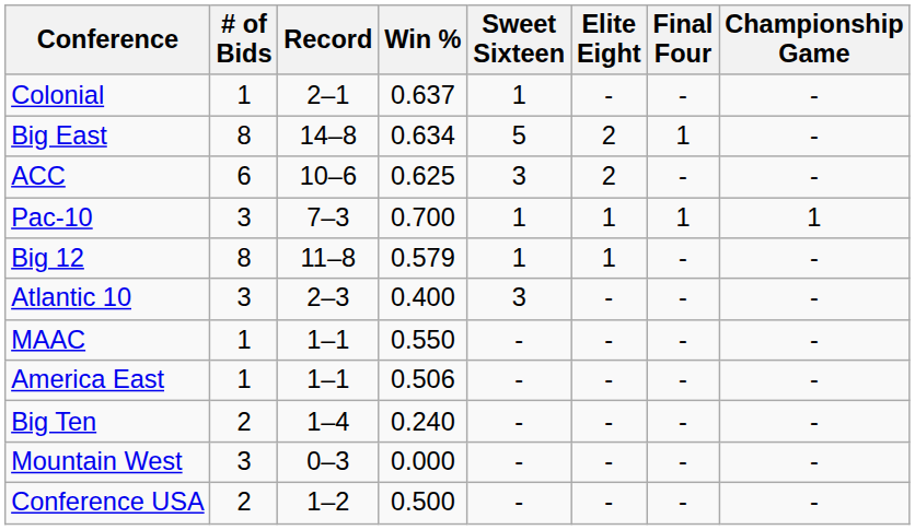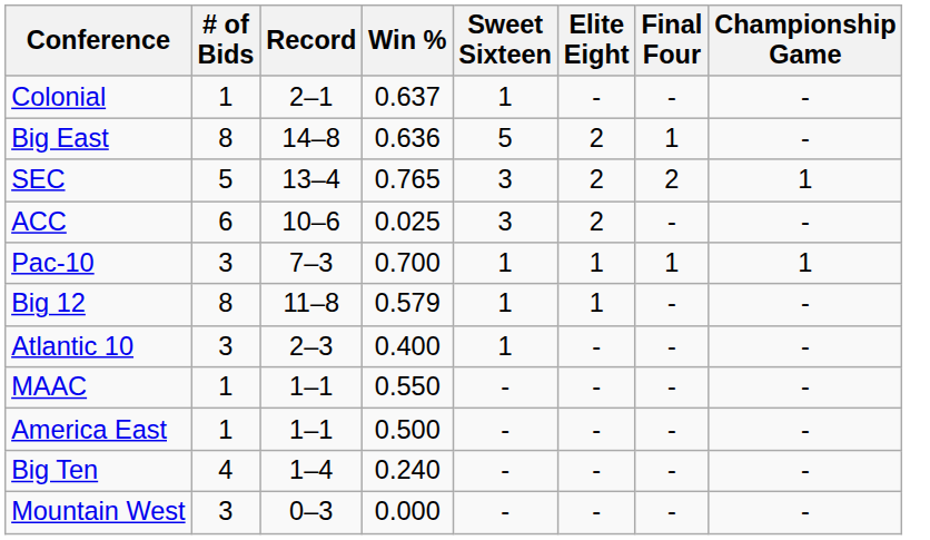Big East | Win %: 0.634 -> 0.636
+ row: SEC | 5 | 13–4 | 0.765 | 3 | 2 | 2 | 1
ACC | Win %: 0.625 -> 0.025
Atlantic 10 | Sweet Sixteen: 3 -> 1
America East | Win %: 0.506 -> 0.500
Big Ten | # of Bids: 2 -> 4
- row: Conference USA | 2 | 1–2 | 0.500 | - | - | - | -
